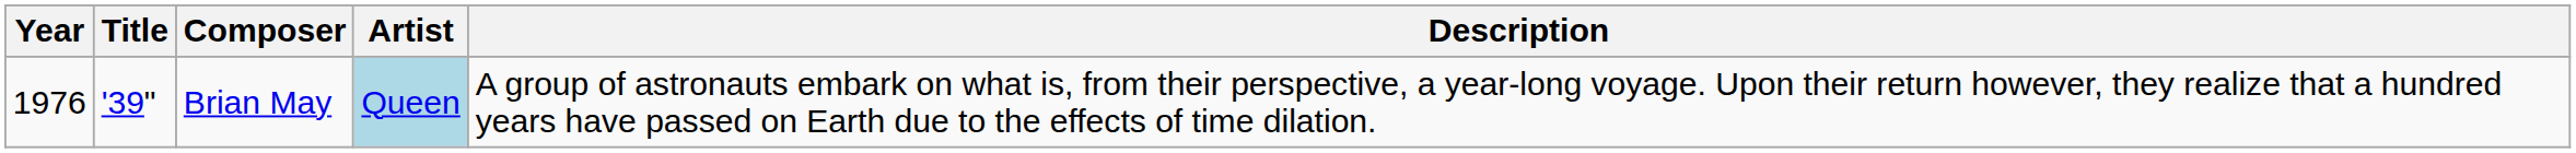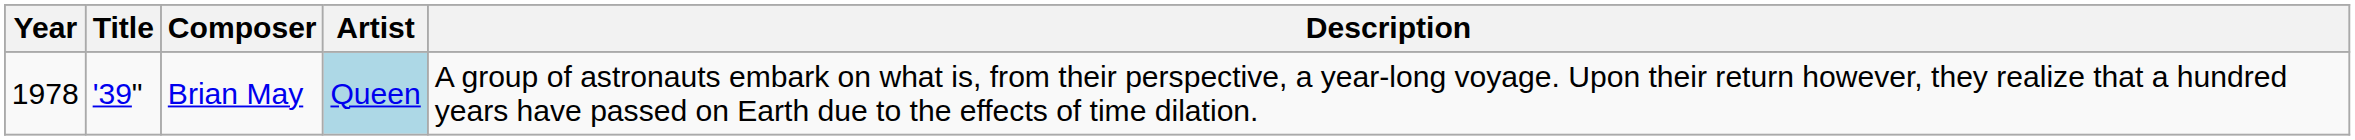Brian May | Year: 1976 -> 1978
